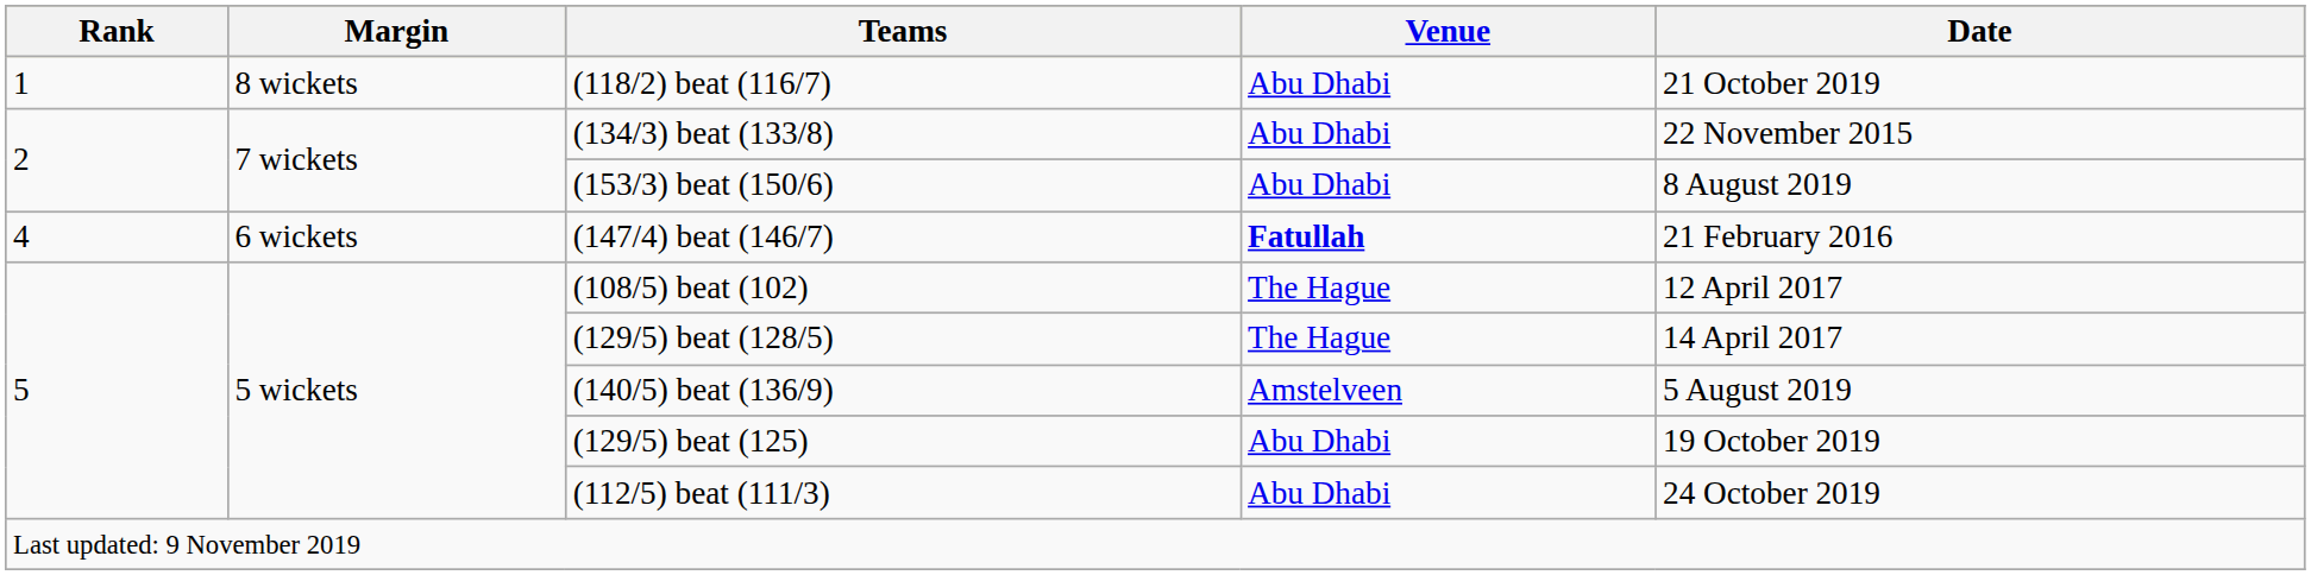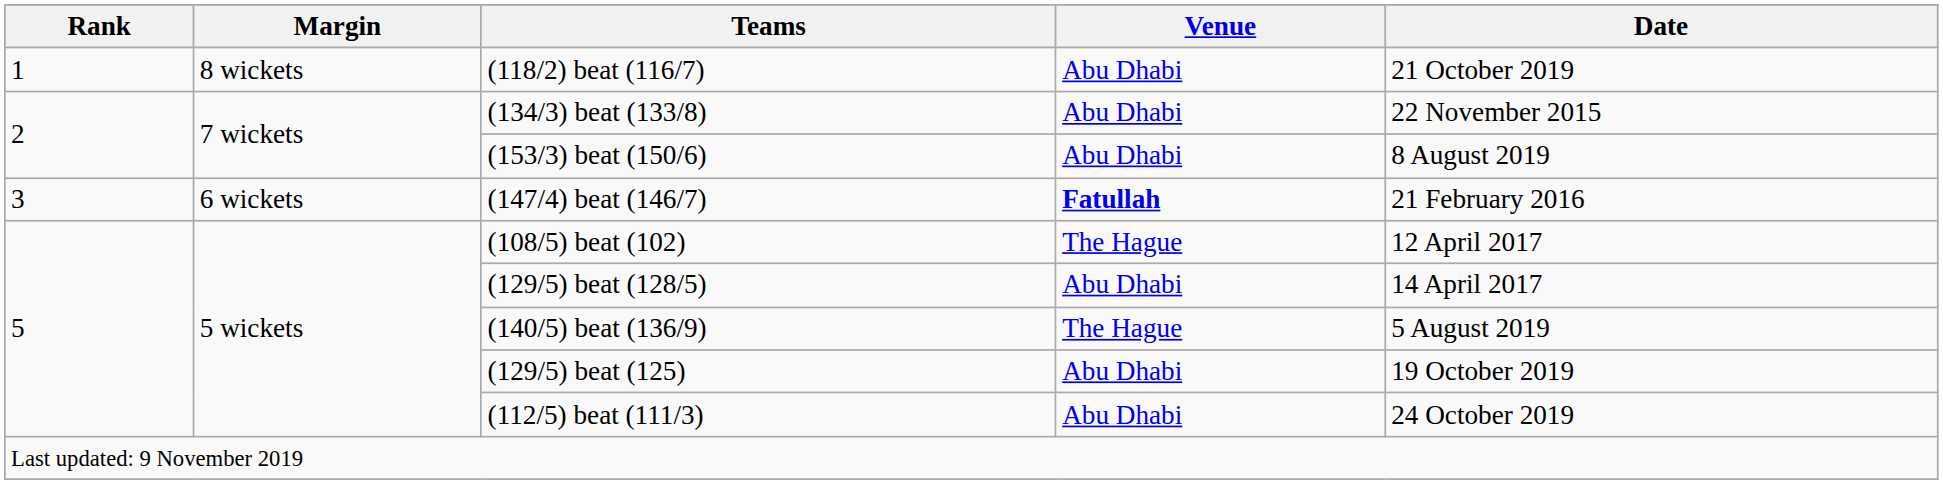(147/4) beat (146/7) | Rank: 4 -> 3
(129/5) beat (128/5) | Venue: The Hague -> Abu Dhabi
(140/5) beat (136/9) | Venue: Amstelveen -> The Hague
